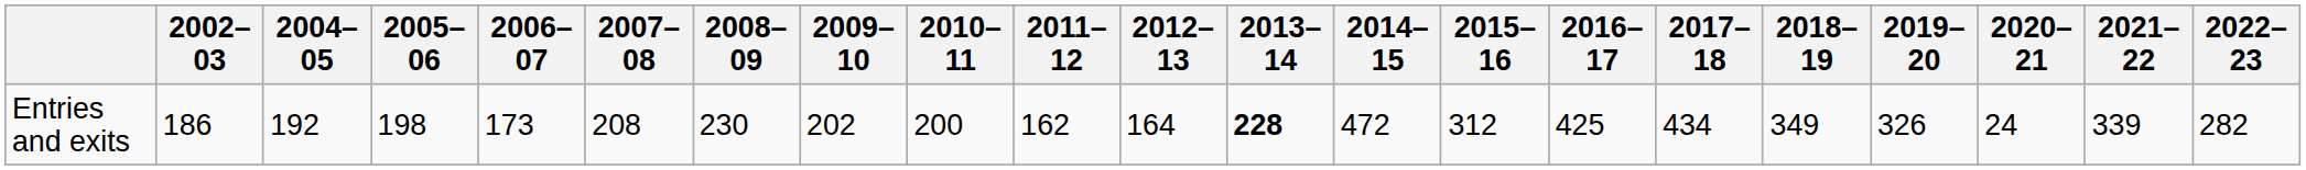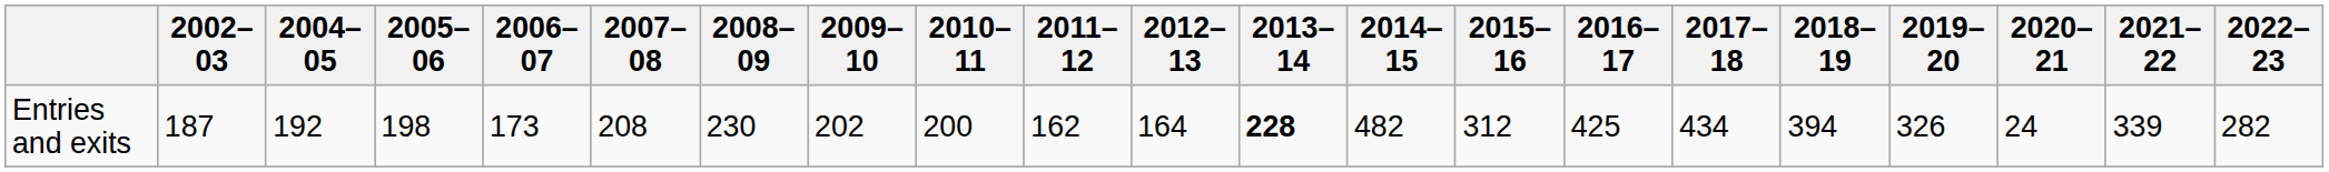Entries and exits | 2002–03: 186 -> 187
Entries and exits | 2014–15: 472 -> 482
Entries and exits | 2018–19: 349 -> 394
